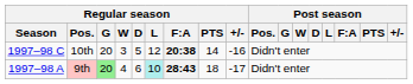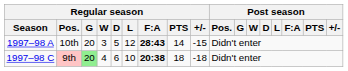10th | Regular season / Season: 1997–98 C -> 1997–98 A
10th | Regular season / F:A: 20:38 -> 28:43
10th | Regular season / +/-: -16 -> -15
9th | Regular season / Season: 1997–98 A -> 1997–98 C
9th | Regular season / L: paleturquoise background -> no background
9th | Regular season / F:A: 28:43 -> 20:38
9th | Regular season / +/-: -17 -> -18
